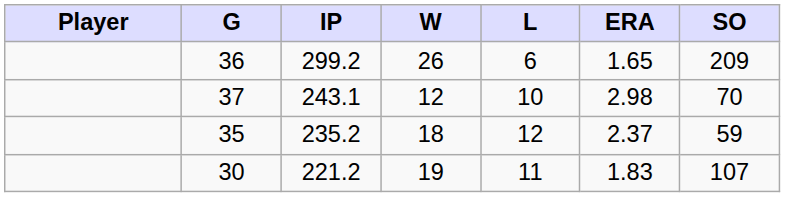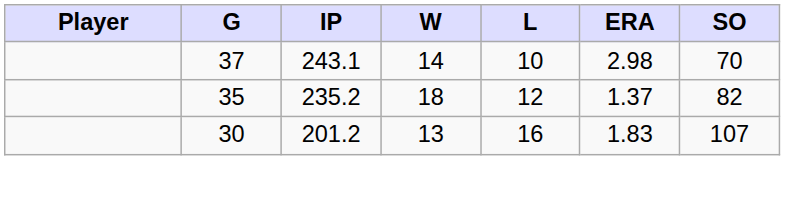- row: 36 | 299.2 | 26 | 6 | 1.65 | 209
37 | W: 12 -> 14
35 | ERA: 2.37 -> 1.37
35 | SO: 59 -> 82
30 | IP: 221.2 -> 201.2
30 | W: 19 -> 13
30 | L: 11 -> 16
